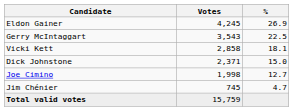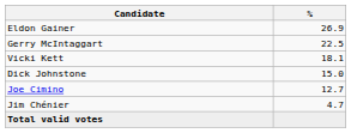- column: Votes | 4,245 | 3,543 | 2,858 | 2,371 | 1,998 | 745 | 15,759
